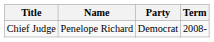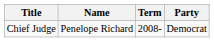columns swapped: Party <-> Term
